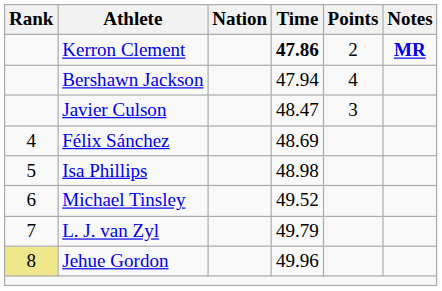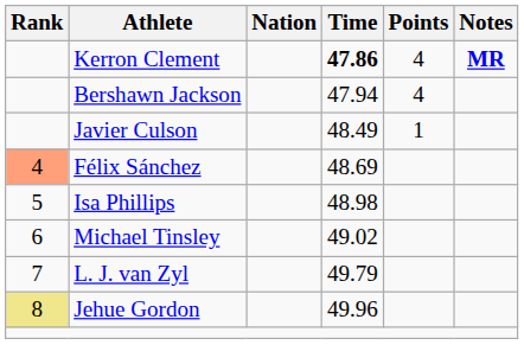Kerron Clement | Points: 2 -> 4
Javier Culson | Time: 48.47 -> 48.49
Javier Culson | Points: 3 -> 1
Félix Sánchez | Rank: no background -> lightsalmon background
Michael Tinsley | Time: 49.52 -> 49.02
